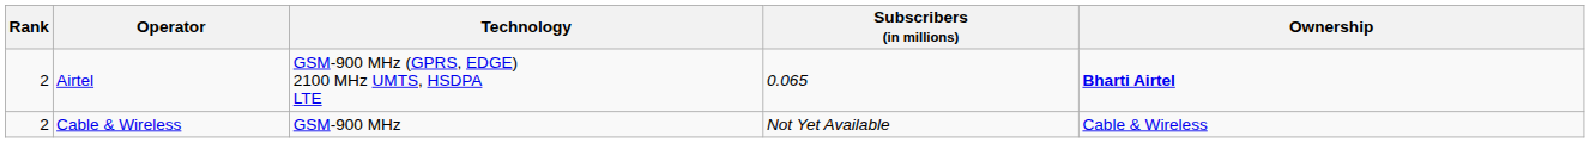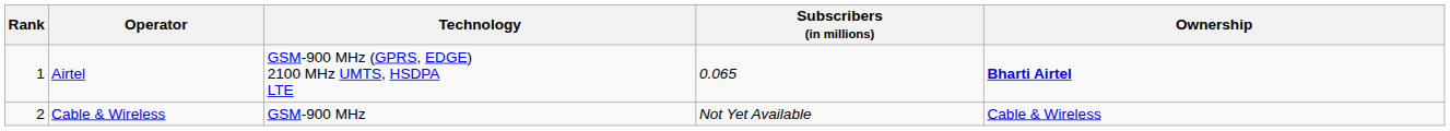Airtel | Rank: 2 -> 1
